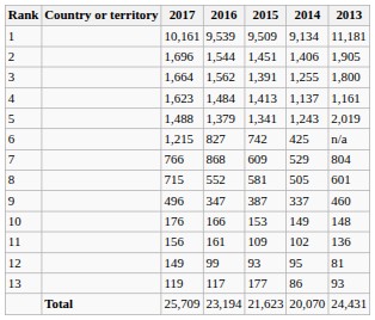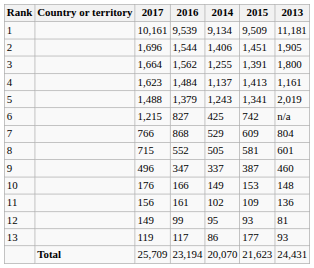columns swapped: 2015 <-> 2014
